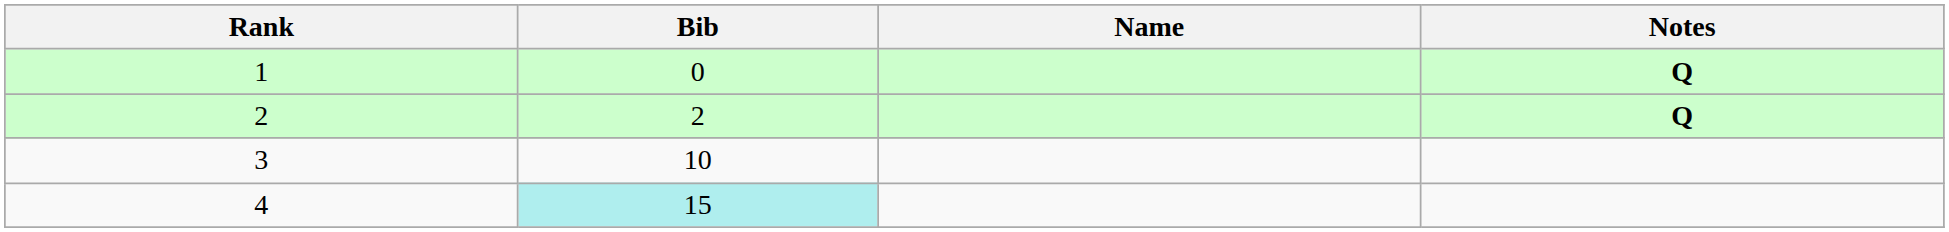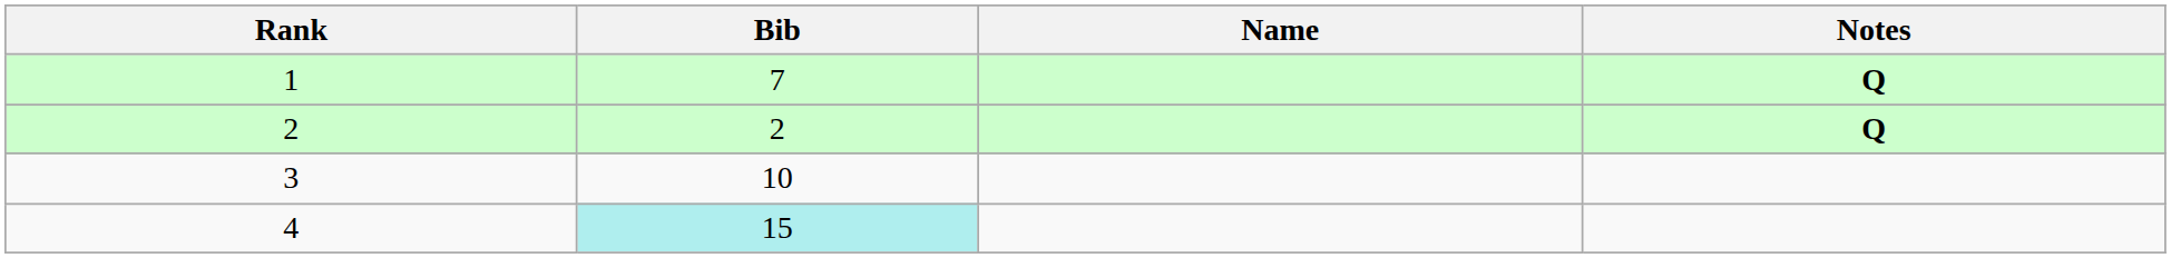1 | Bib: 0 -> 7
